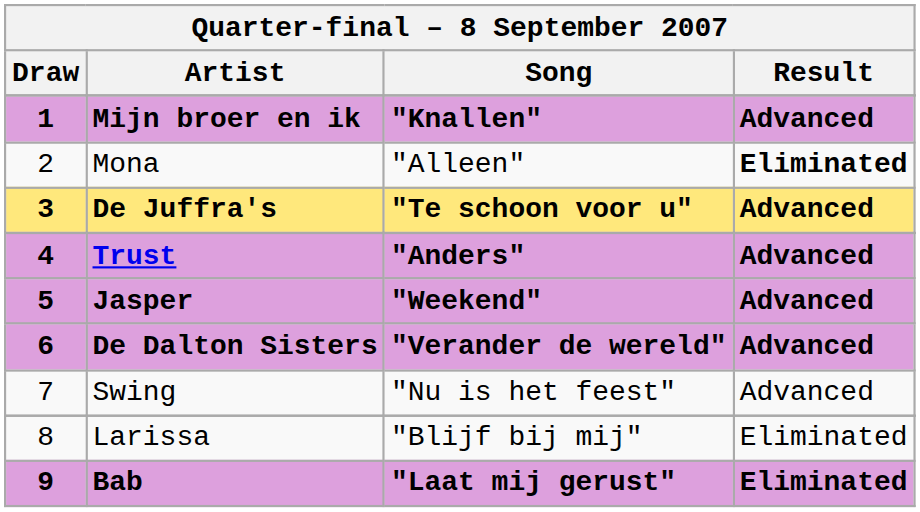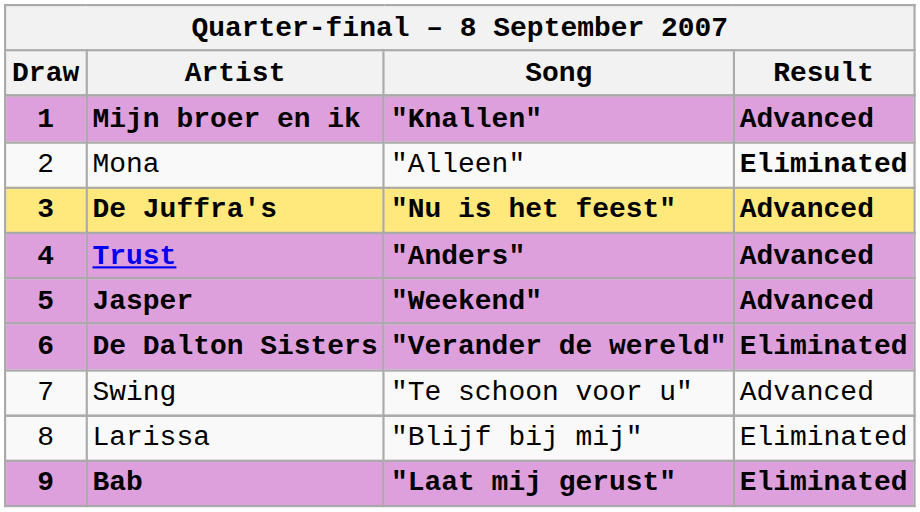De Juffra's | Song: "Te schoon voor u" -> "Nu is het feest"
De Dalton Sisters | Result: Advanced -> Eliminated
Swing | Song: "Nu is het feest" -> "Te schoon voor u"
